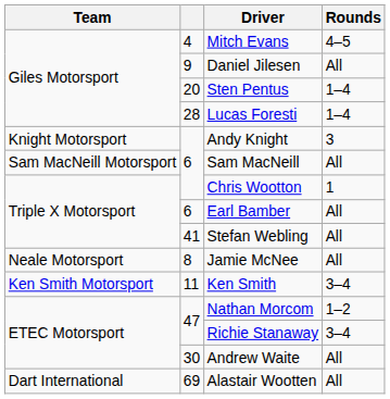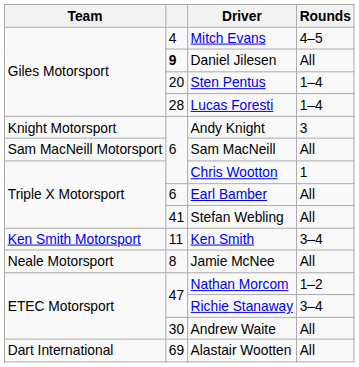Daniel Jilesen | column 2: normal -> bold
rows swapped: Jamie McNee <-> Ken Smith
